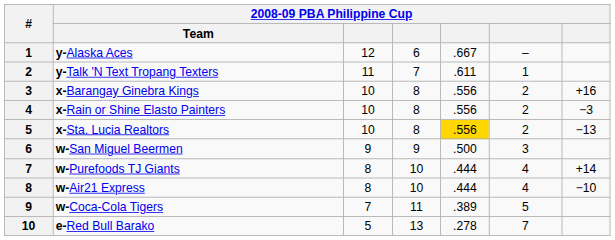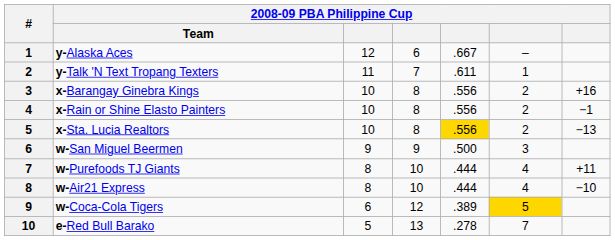x-Rain or Shine Elasto Painters | column 7: −3 -> −1
w-Purefoods TJ Giants | column 7: +14 -> +11
w-Coca-Cola Tigers | column 3: 7 -> 6
w-Coca-Cola Tigers | column 4: 11 -> 12
w-Coca-Cola Tigers | column 6: no background -> gold background
